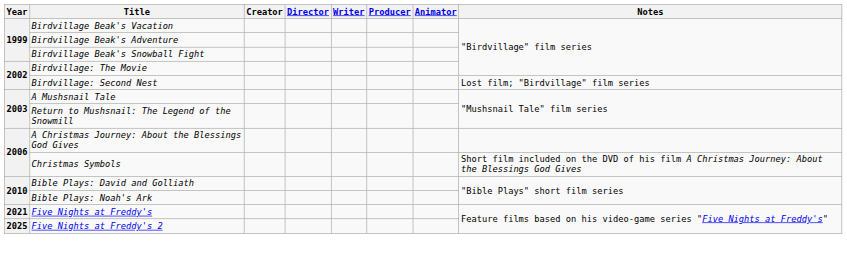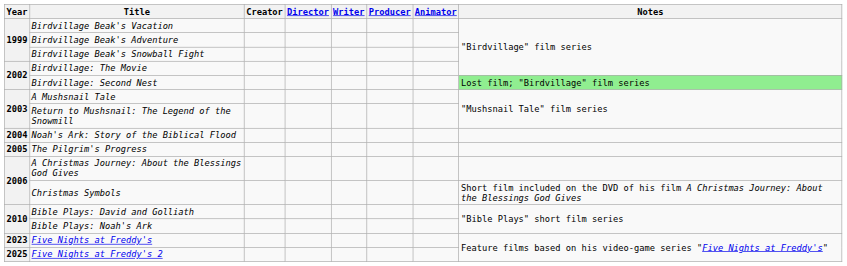Birdvillage: Second Nest | Notes: no background -> lightgreen background
+ row: 2004 | Noah's Ark: Story of the Biblical Flood
+ row: 2005 | The Pilgrim's Progress
Five Nights at Freddy's | Year: 2021 -> 2023
